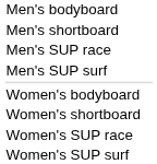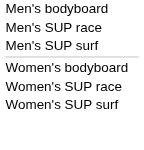- row: Men's shortboard
- row: Women's shortboard
